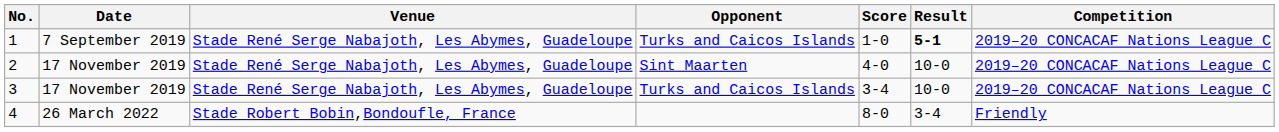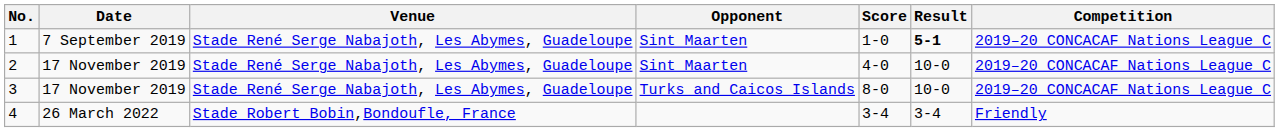1 | Opponent: Turks and Caicos Islands -> Sint Maarten
3 | Score: 3-4 -> 8-0
4 | Score: 8-0 -> 3-4
